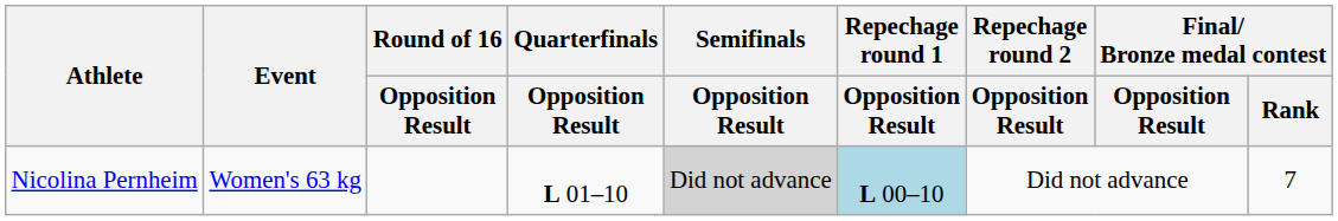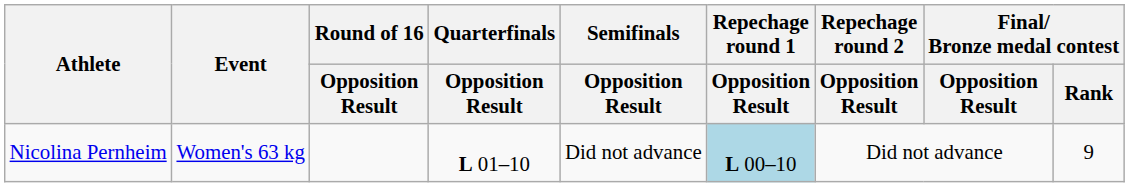Nicolina Pernheim | Semifinals / Opposition Result: lightgrey background -> no background
Nicolina Pernheim | Final/ Bronze medal contest / Rank: 7 -> 9
